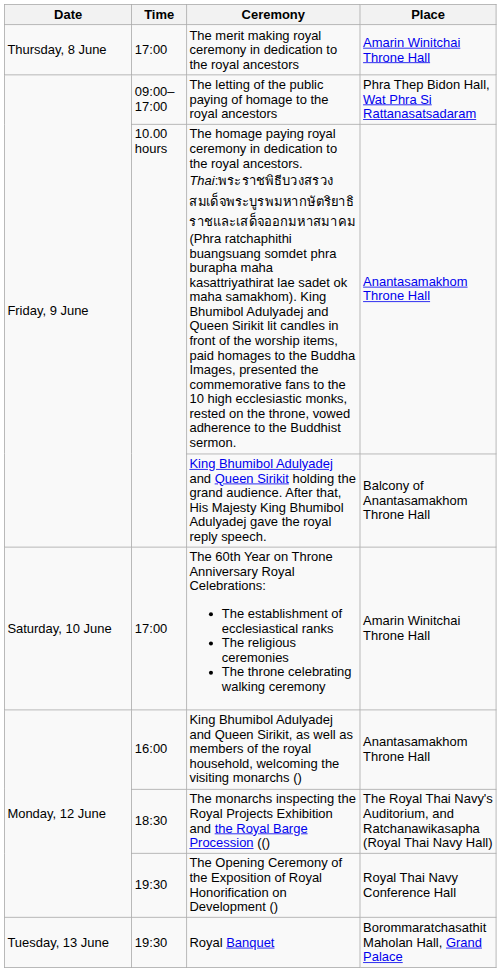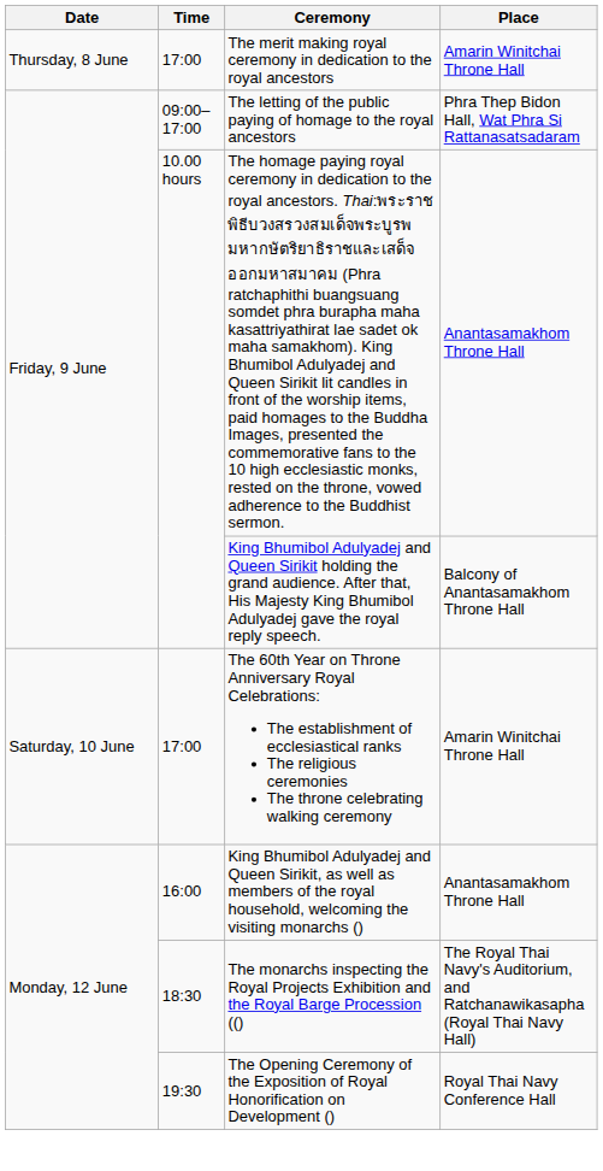- row: Tuesday, 13 June | 19:30 | Royal Banquet | Borommaratchasathit Maholan Hall, Grand Palace
